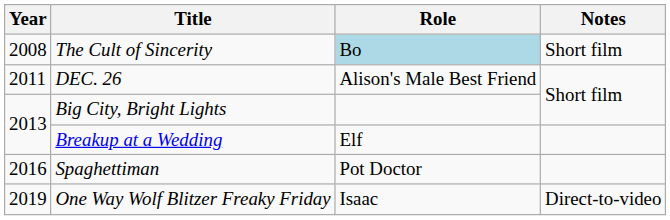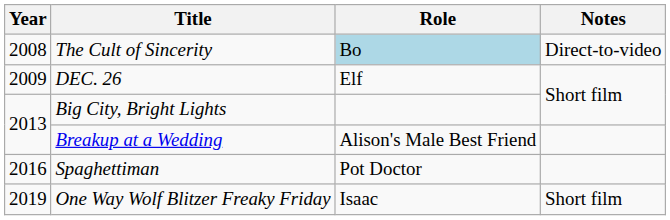The Cult of Sincerity | Notes: Short film -> Direct-to-video
DEC. 26 | Year: 2011 -> 2009
DEC. 26 | Role: Alison's Male Best Friend -> Elf
Breakup at a Wedding | Role: Elf -> Alison's Male Best Friend
One Way Wolf Blitzer Freaky Friday | Notes: Direct-to-video -> Short film
